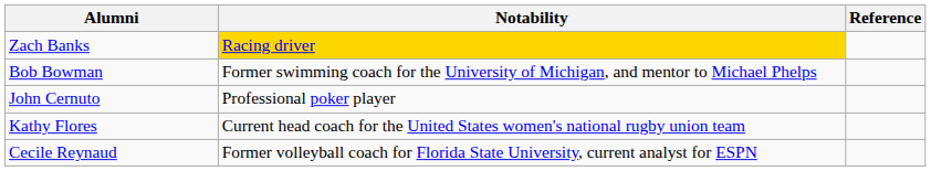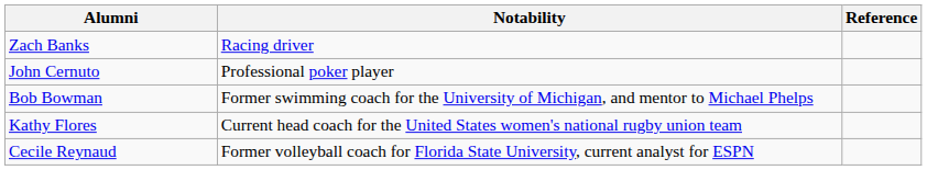Zach Banks | Notability: gold background -> no background
rows swapped: Bob Bowman <-> John Cernuto
